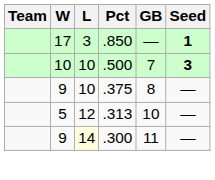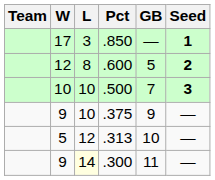+ row: 12 | 8 | .600 | 5 | 2
.375 | GB: 8 -> 9
